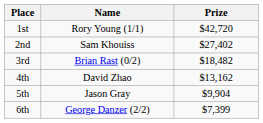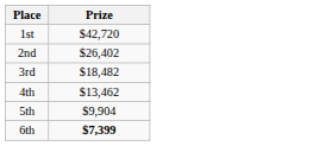- column: Name | Rory Young (1/1) | Sam Khouiss | Brian Rast (0/2) | David Zhao | Jason Gray | George Danzer (2/2)
2nd | Prize: $27,402 -> $26,402
4th | Prize: $13,162 -> $13,462
6th | Prize: normal -> bold
